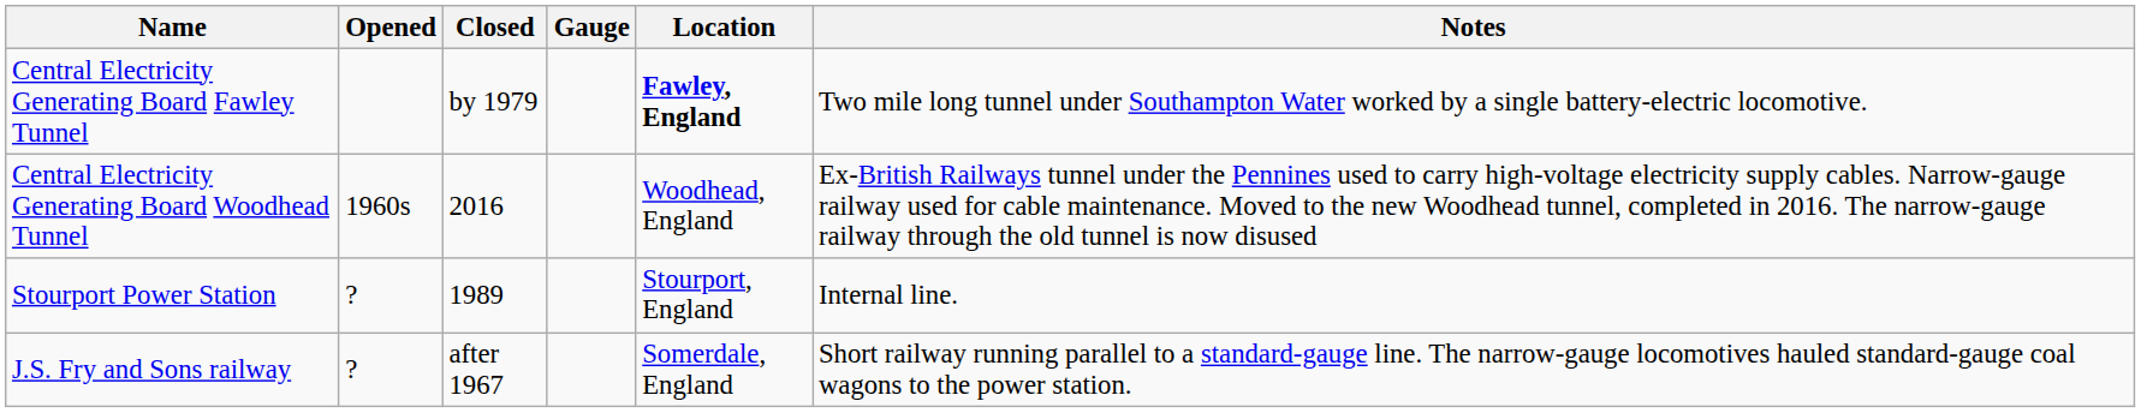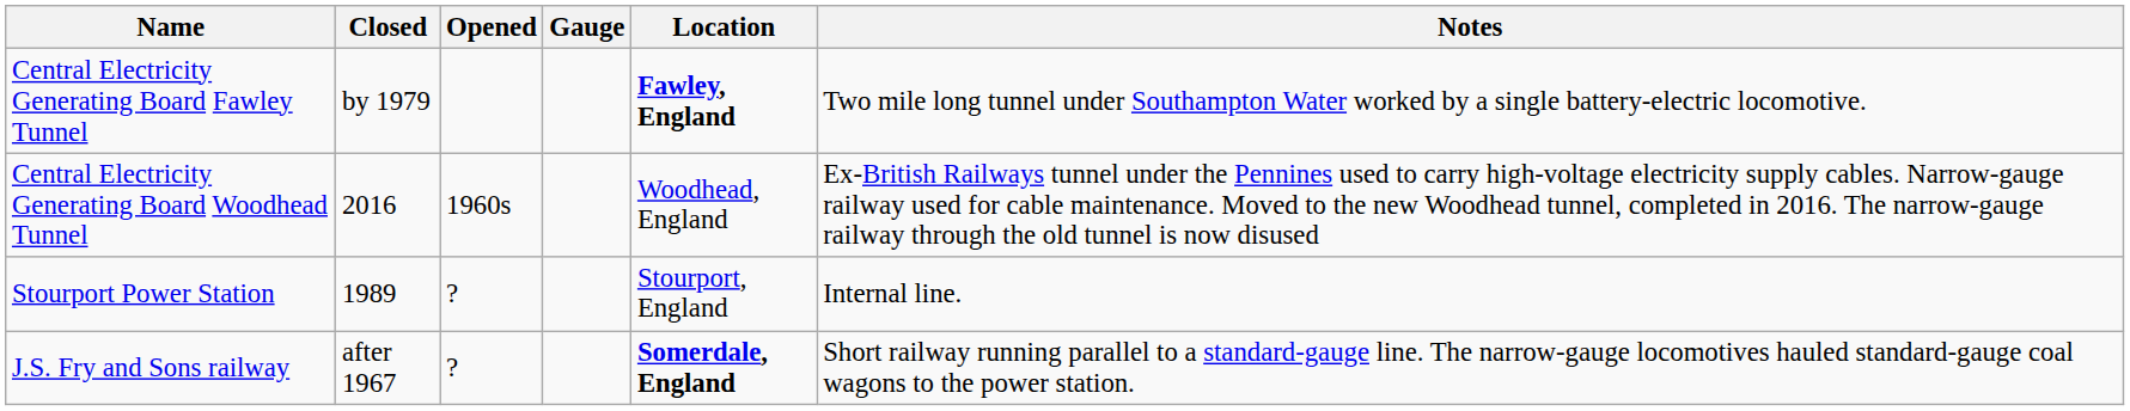columns swapped: Opened <-> Closed
J.S. Fry and Sons railway | Location: normal -> bold
